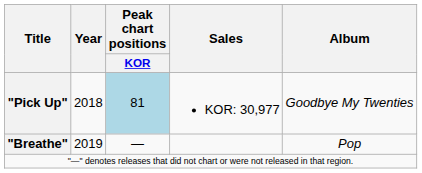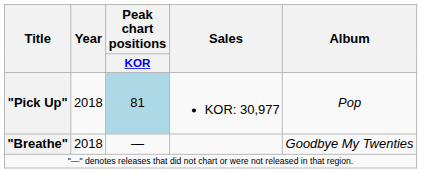"Pick Up" | Album: Goodbye My Twenties -> Pop
"Breathe" | Year: 2019 -> 2018
"Breathe" | Album: Pop -> Goodbye My Twenties
